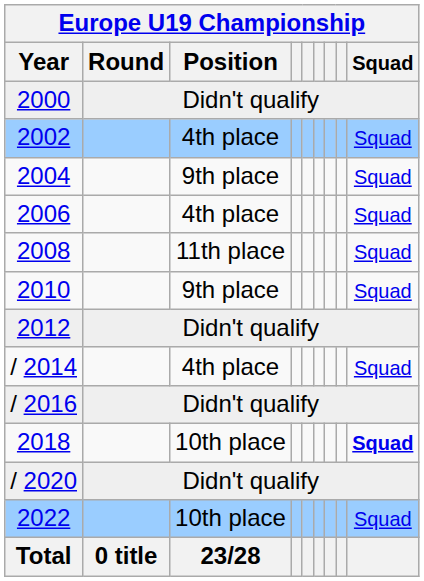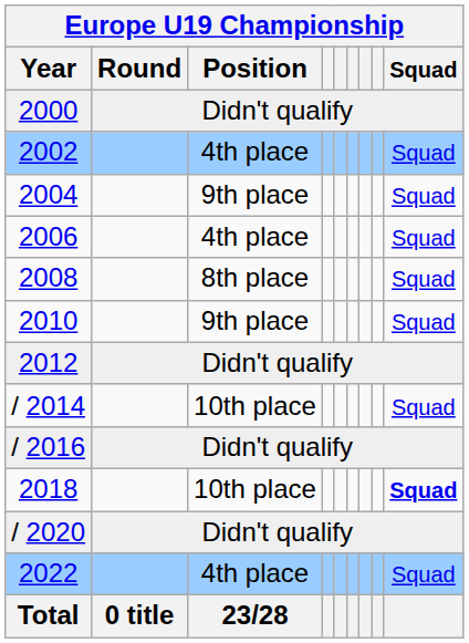2008 | Position: 11th place -> 8th place
/ 2014 | Position: 4th place -> 10th place
2022 | Position: 10th place -> 4th place
